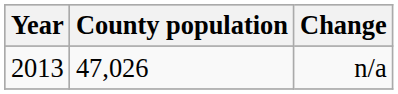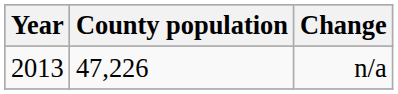n/a | County population: 47,026 -> 47,226
